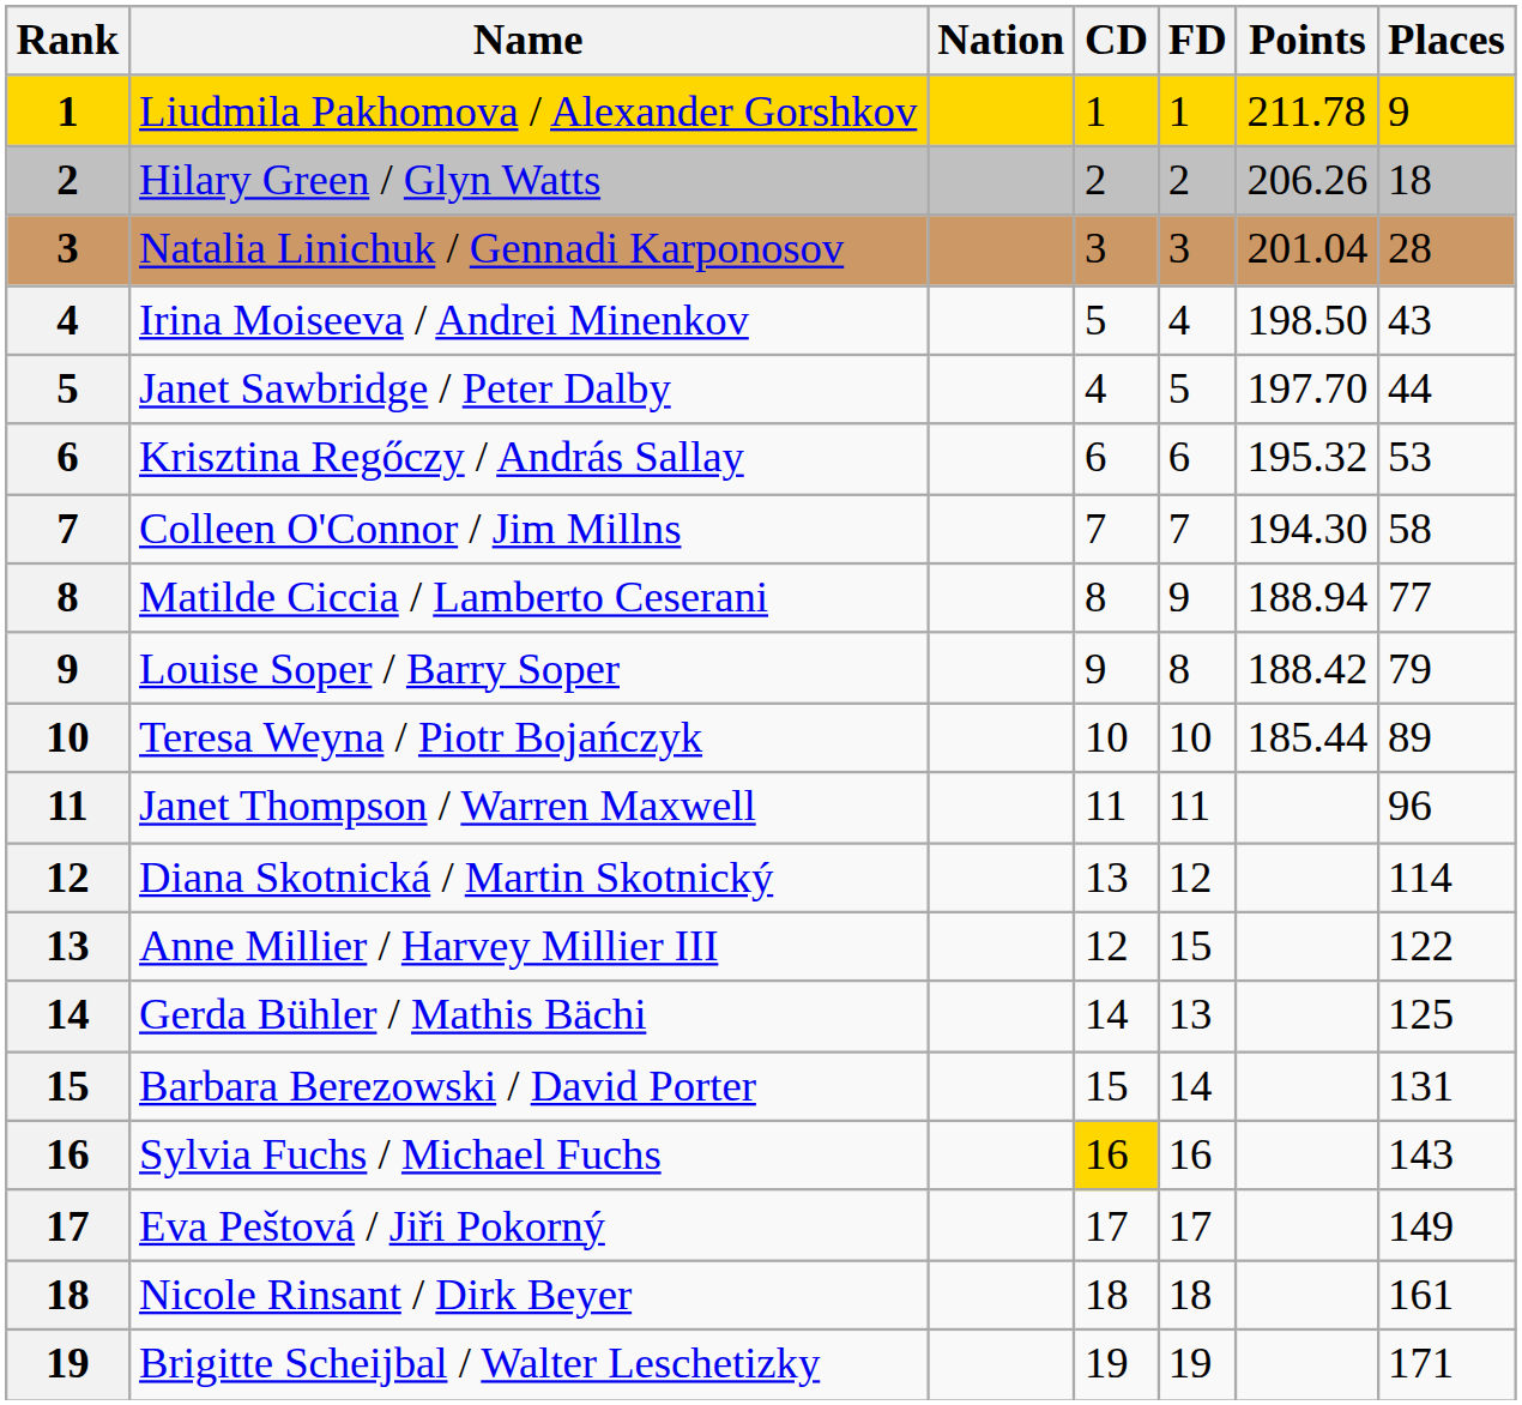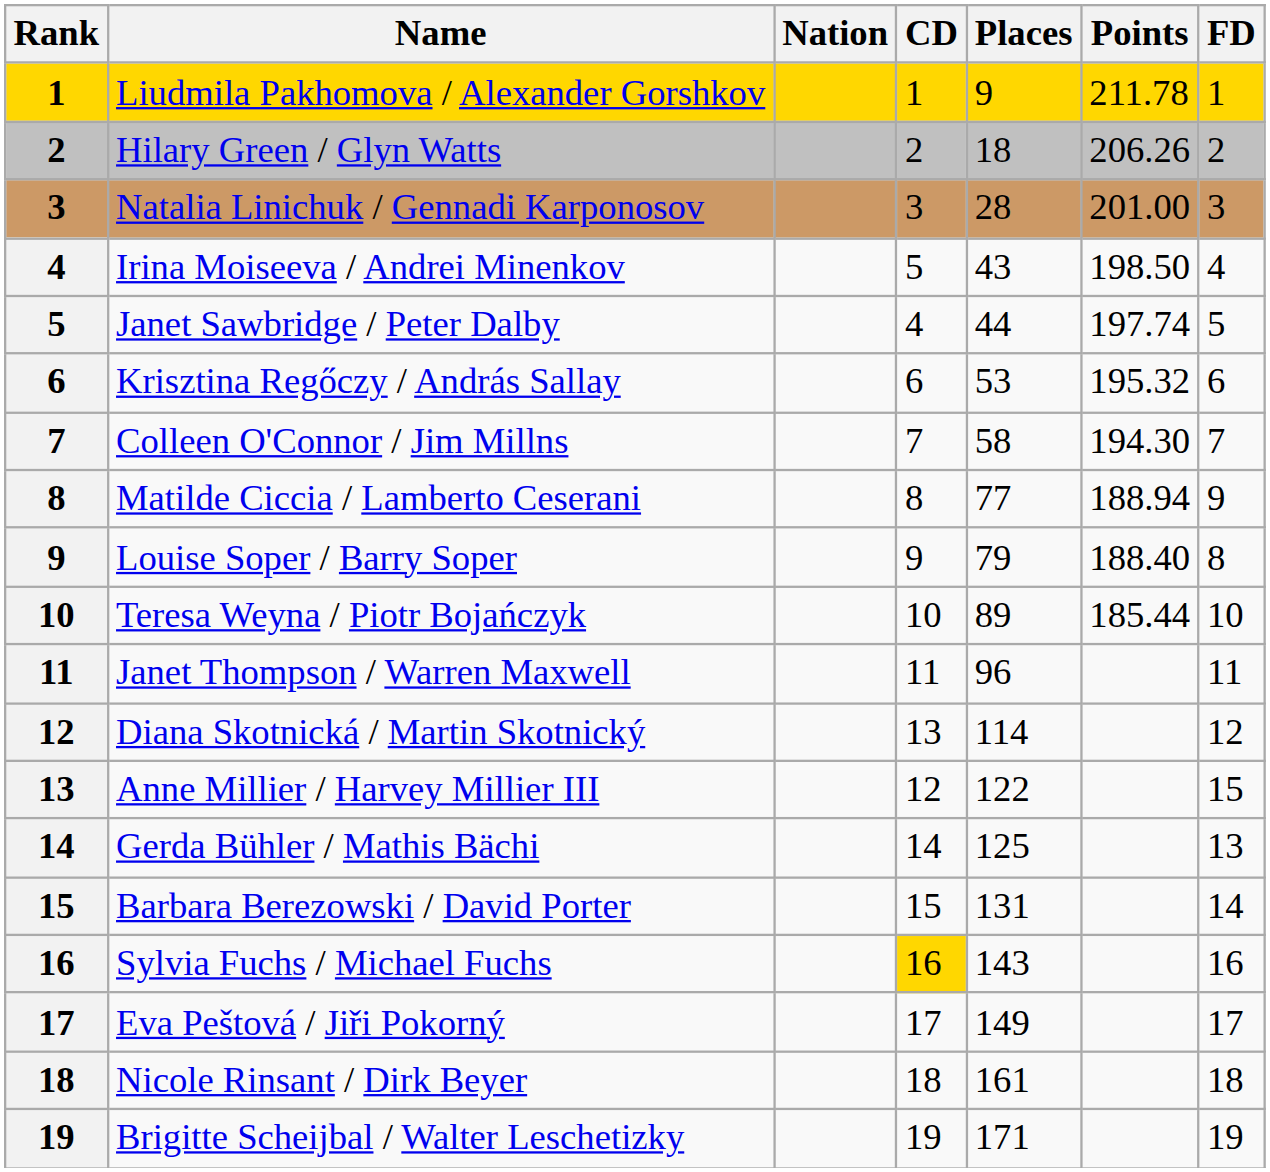columns swapped: FD <-> Places
Natalia Linichuk / Gennadi Karponosov | Points: 201.04 -> 201.00
Janet Sawbridge / Peter Dalby | Points: 197.70 -> 197.74
Louise Soper / Barry Soper | Points: 188.42 -> 188.40
